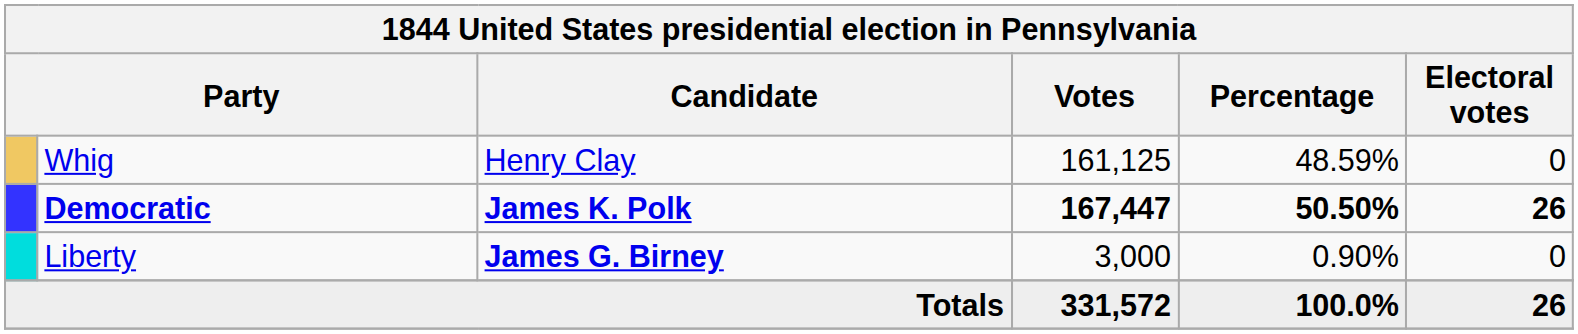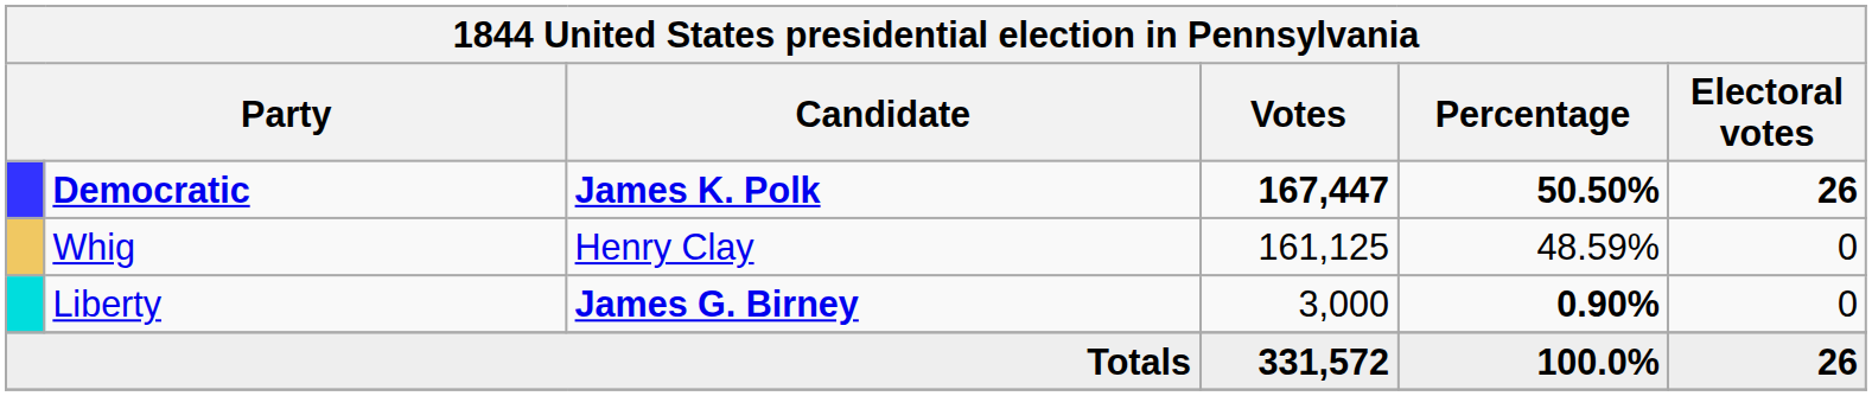rows swapped: Democratic <-> Whig
Liberty | Percentage: normal -> bold
